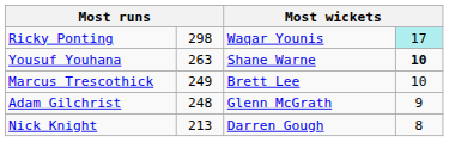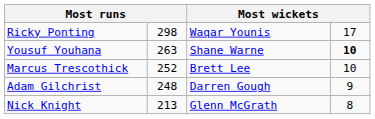Ricky Ponting | column 4: paleturquoise background -> no background
Marcus Trescothick | column 2: 249 -> 252
Adam Gilchrist | column 3: Glenn McGrath -> Darren Gough
Nick Knight | column 3: Darren Gough -> Glenn McGrath
